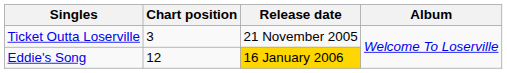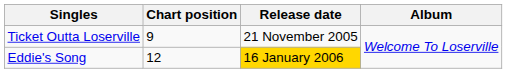Ticket Outta Loserville | Chart position: 3 -> 9
